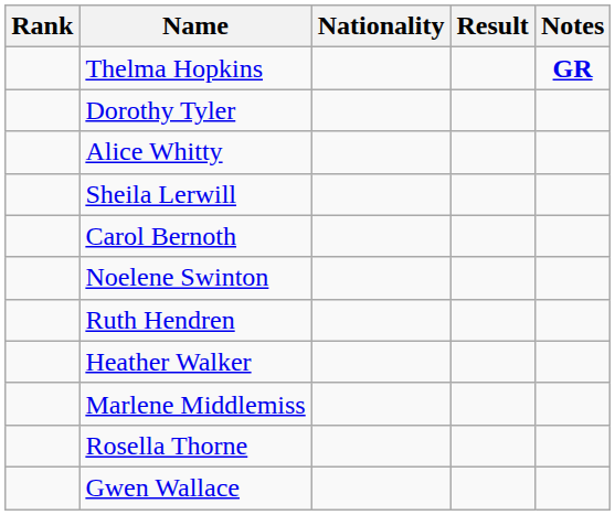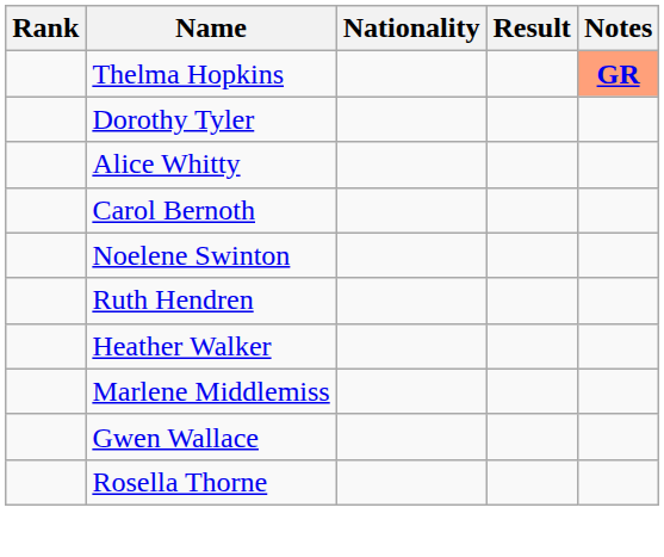Thelma Hopkins | Notes: no background -> lightsalmon background
- row: Sheila Lerwill
rows swapped: Gwen Wallace <-> Rosella Thorne
